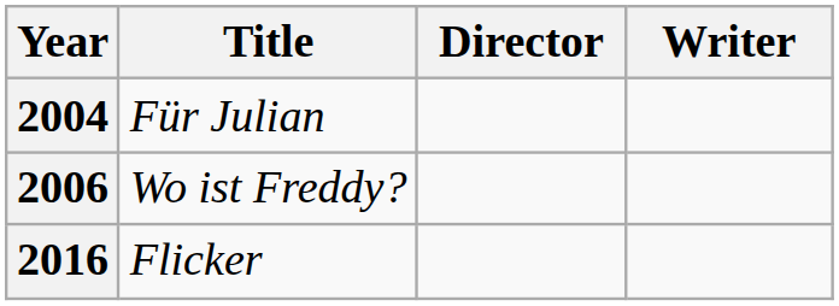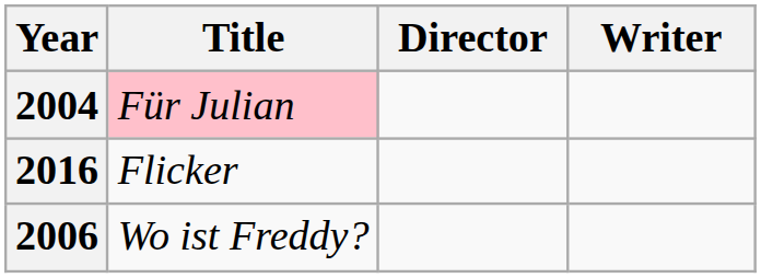2004 | Title: no background -> pink background
rows swapped: 2006 <-> 2016
